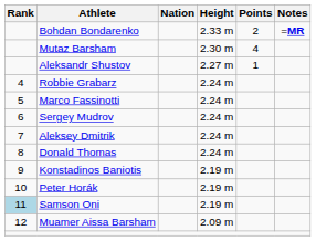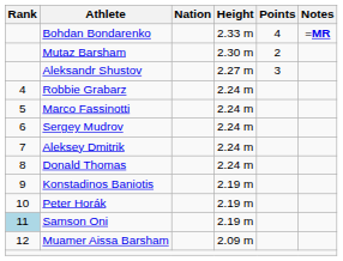Bohdan Bondarenko | Points: 2 -> 4
Mutaz Barsham | Points: 4 -> 2
Aleksandr Shustov | Points: 1 -> 3
